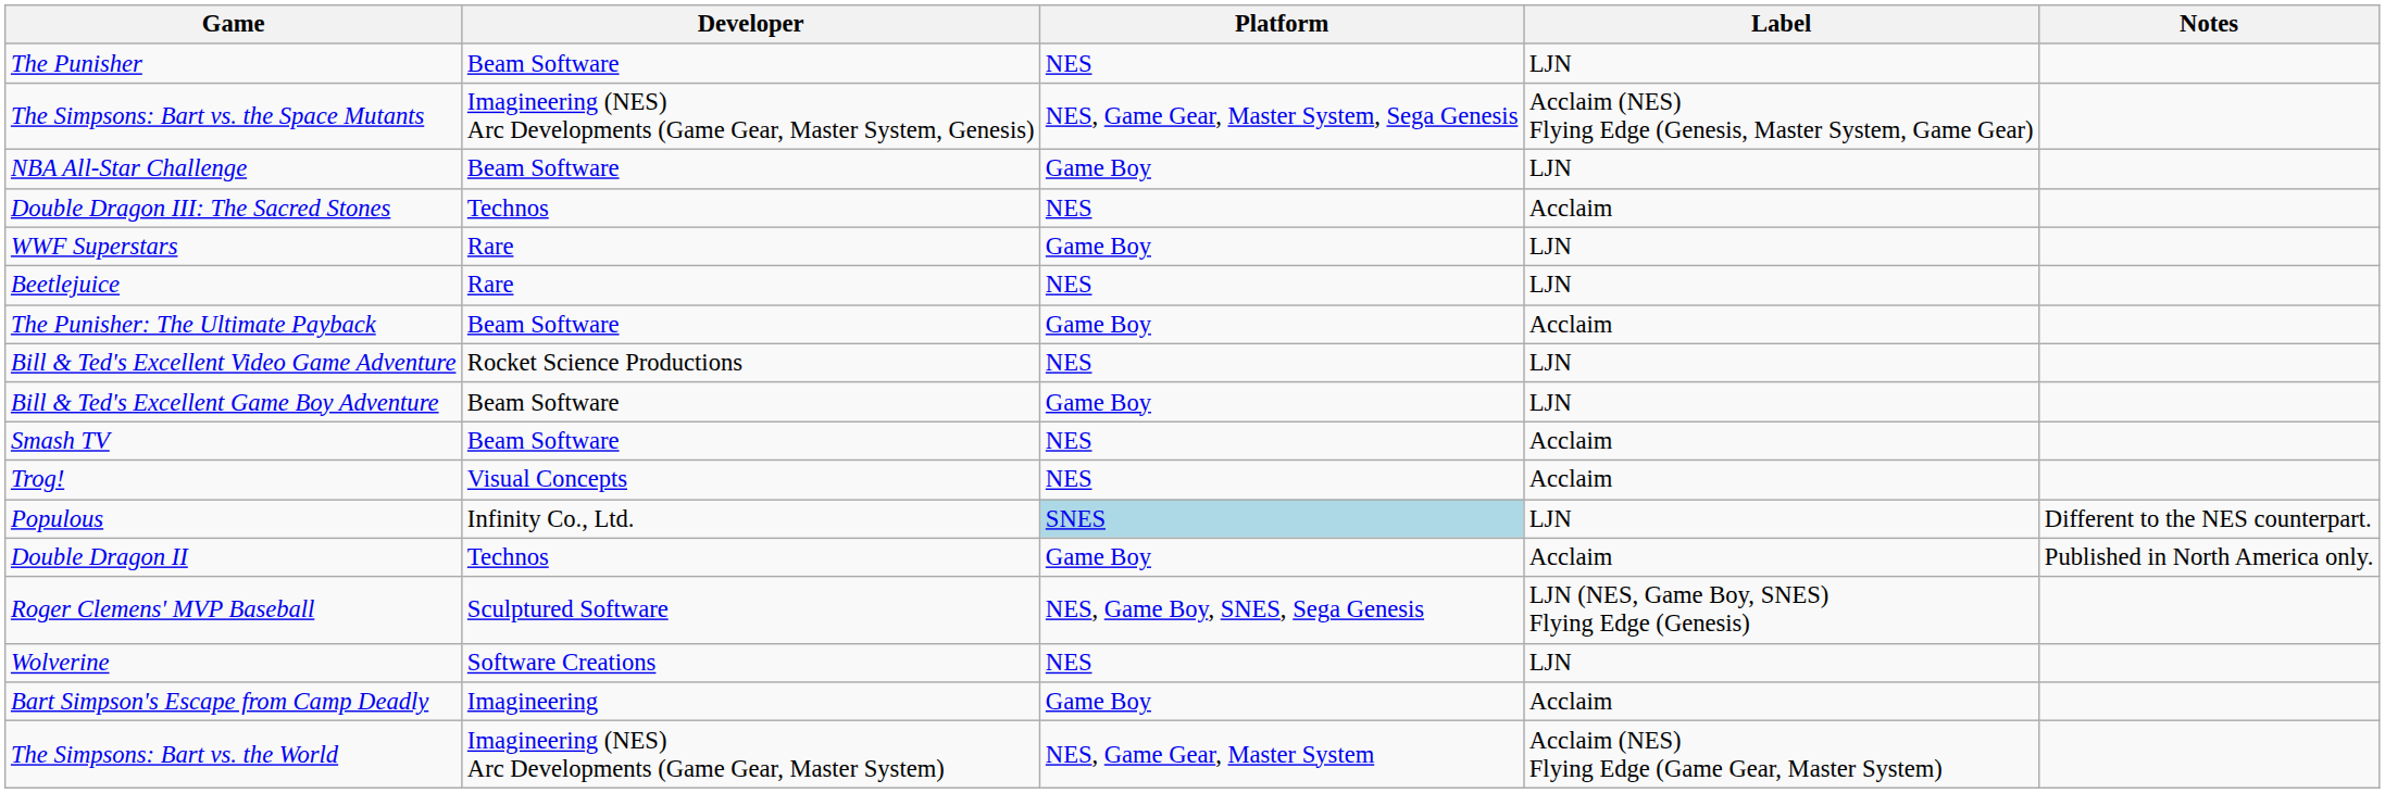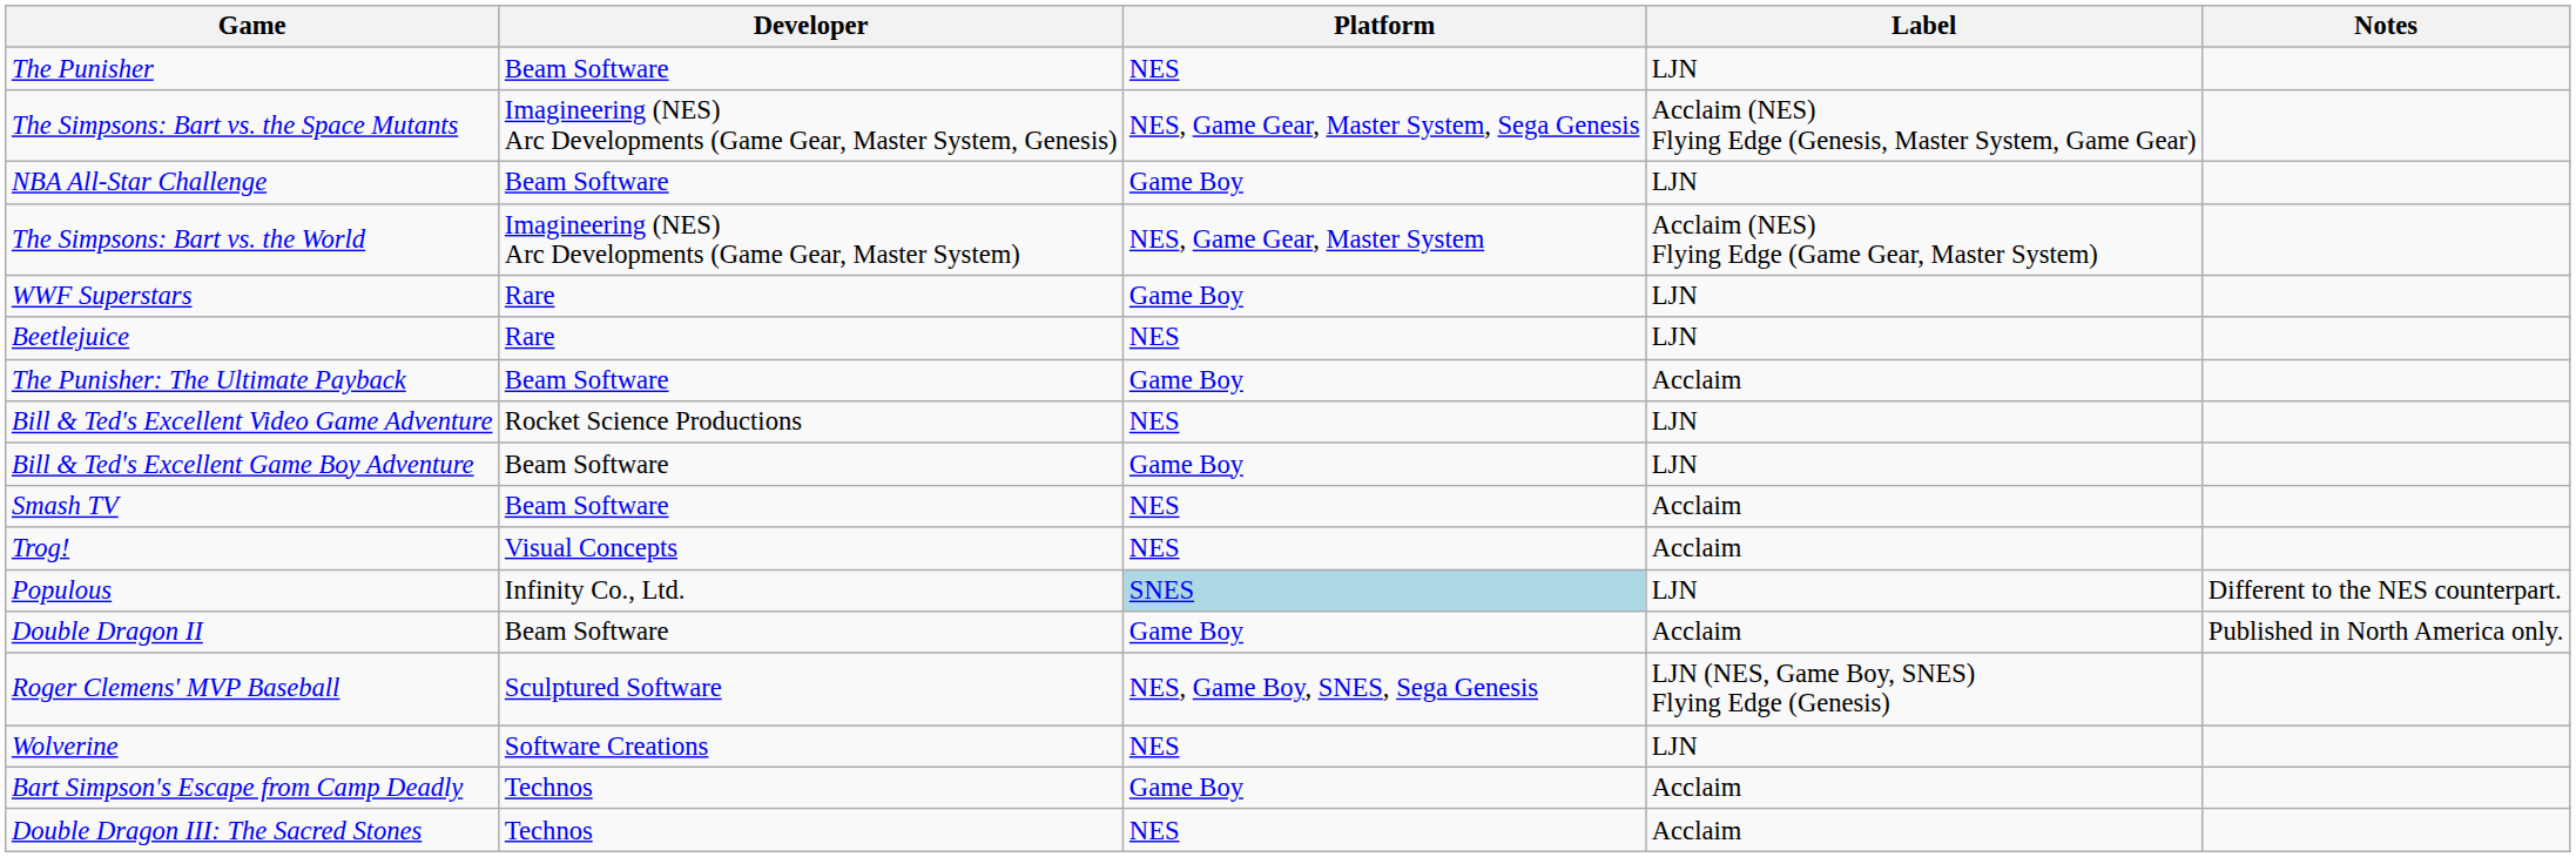rows swapped: Double Dragon III: The Sacred Stones <-> The Simpsons: Bart vs. the World
Double Dragon II | Developer: Technos -> Beam Software
Bart Simpson's Escape from Camp Deadly | Developer: Imagineering -> Technos
